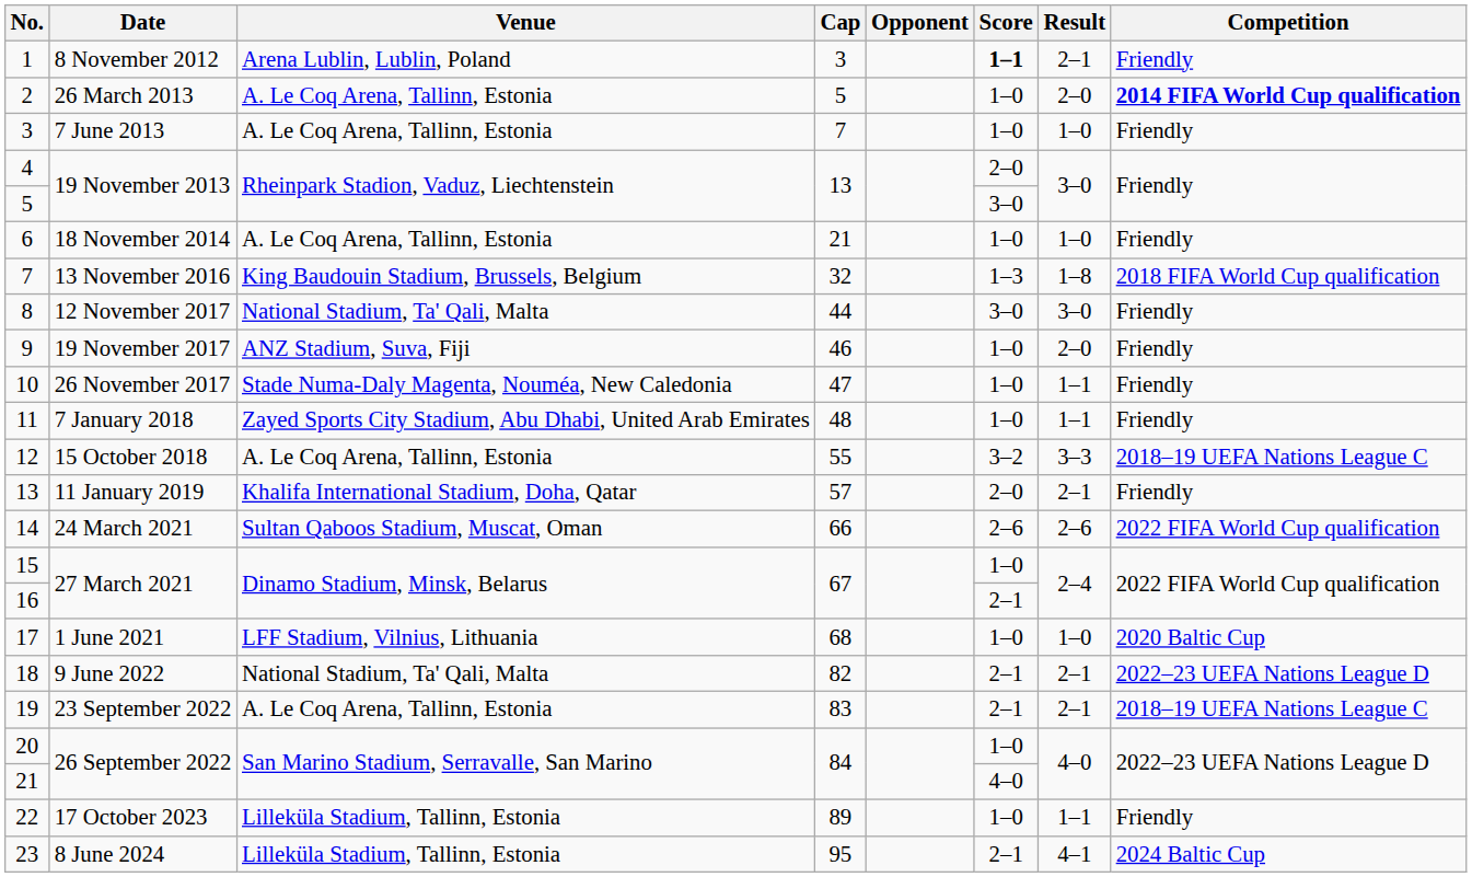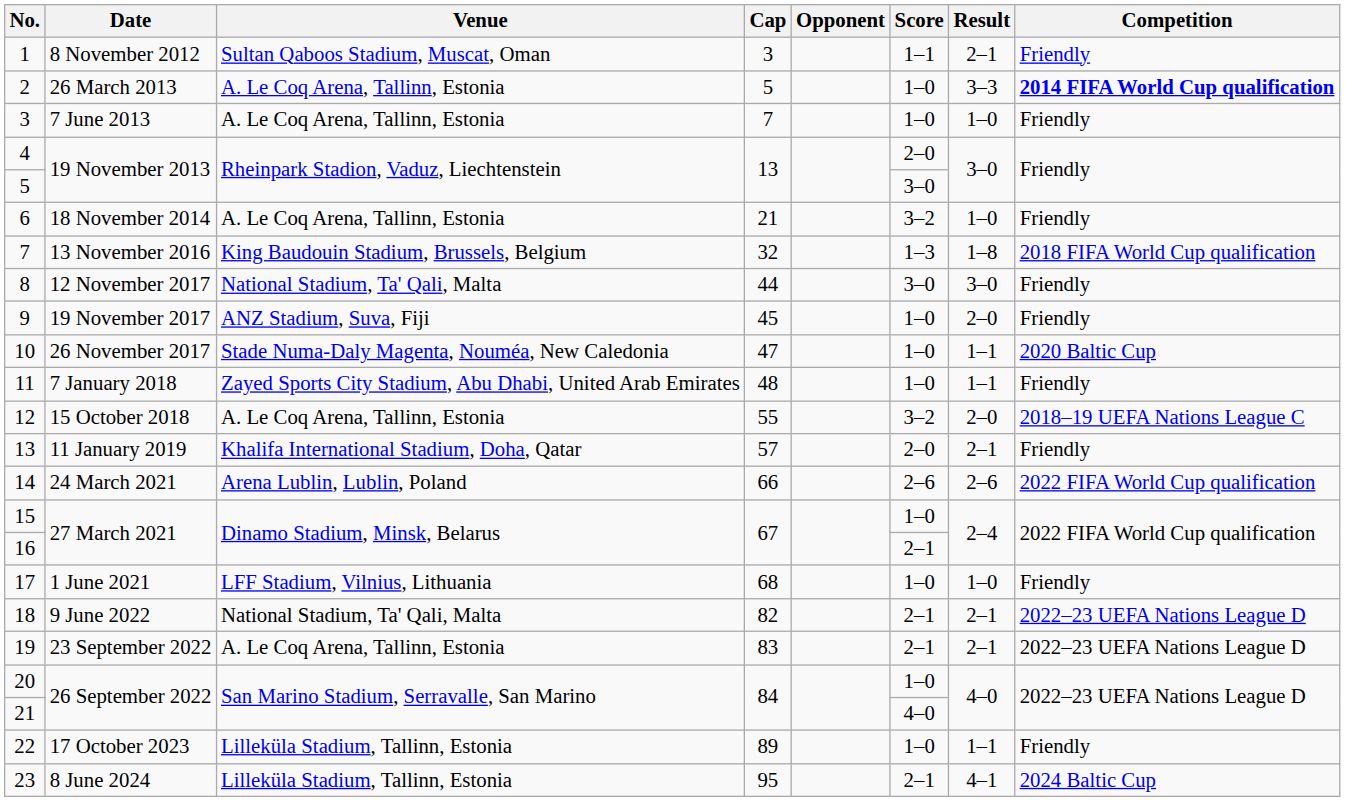1 | Venue: Arena Lublin, Lublin, Poland -> Sultan Qaboos Stadium, Muscat, Oman
1 | Score: bold -> normal
2 | Result: 2–0 -> 3–3
6 | Score: 1–0 -> 3–2
9 | Cap: 46 -> 45
10 | Competition: Friendly -> 2020 Baltic Cup
12 | Result: 3–3 -> 2–0
14 | Venue: Sultan Qaboos Stadium, Muscat, Oman -> Arena Lublin, Lublin, Poland
17 | Competition: 2020 Baltic Cup -> Friendly
19 | Competition: 2018–19 UEFA Nations League C -> 2022–23 UEFA Nations League D
